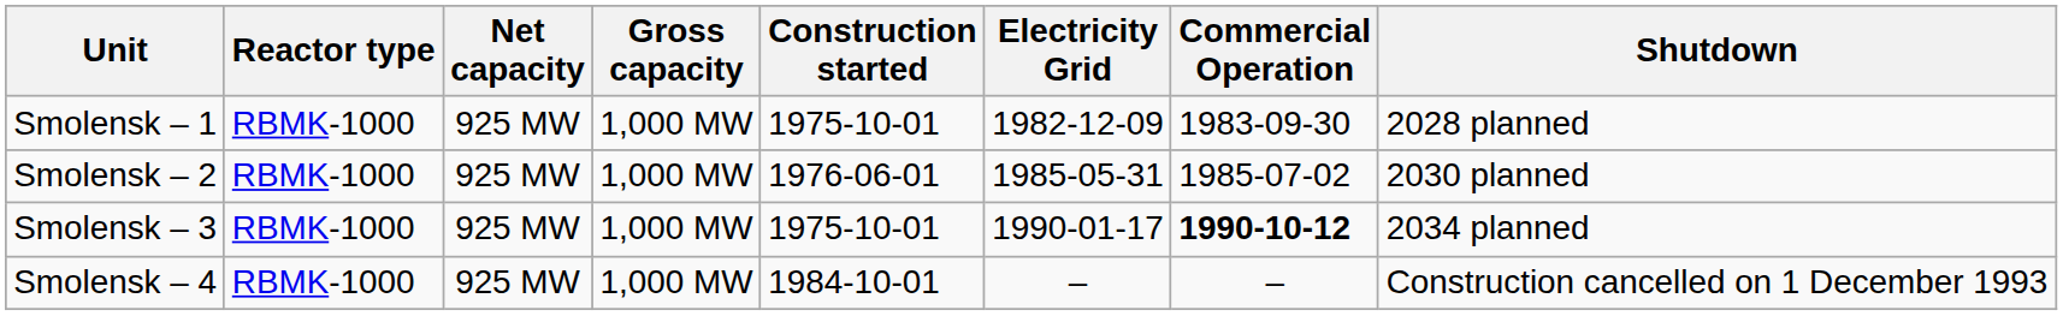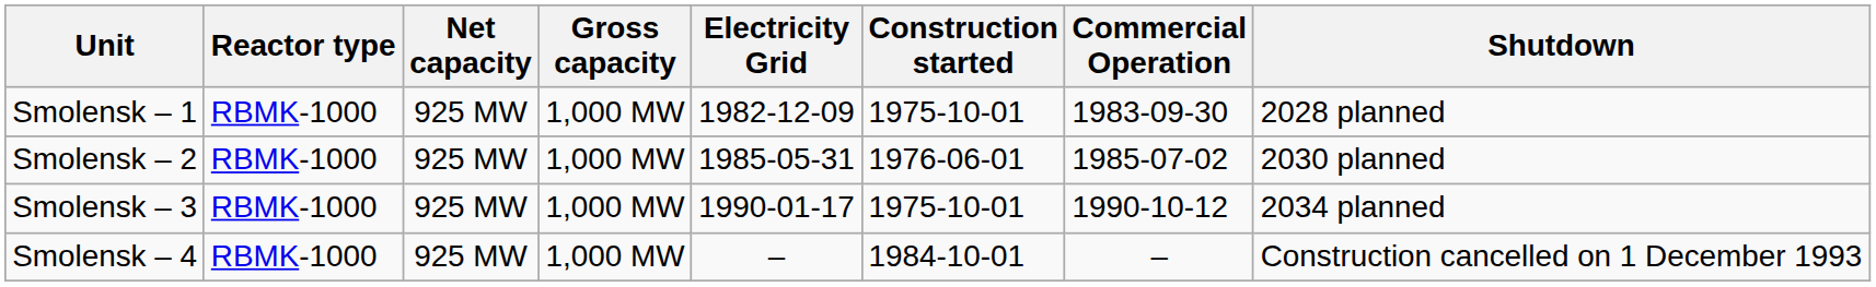columns swapped: Construction started <-> Electricity Grid
Smolensk – 3 | Commercial Operation: bold -> normal
